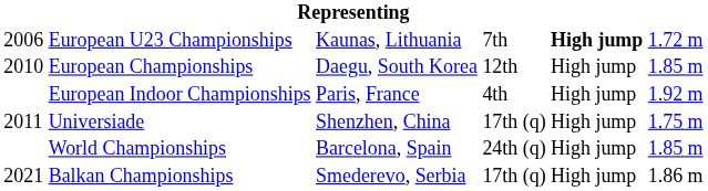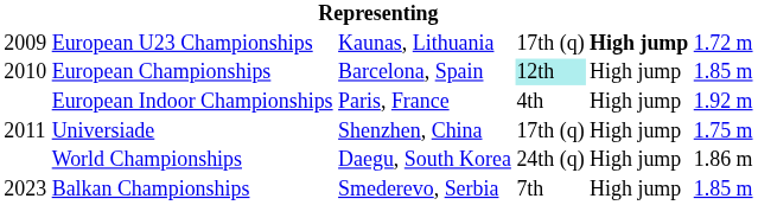European U23 Championships | column 1: 2006 -> 2009
European U23 Championships | column 4: 7th -> 17th (q)
European Championships | column 3: Daegu, South Korea -> Barcelona, Spain
European Championships | column 4: no background -> paleturquoise background
World Championships | column 3: Barcelona, Spain -> Daegu, South Korea
World Championships | column 6: 1.85 m -> 1.86 m
Balkan Championships | column 1: 2021 -> 2023
Balkan Championships | column 4: 17th (q) -> 7th
Balkan Championships | column 6: 1.86 m -> 1.85 m
